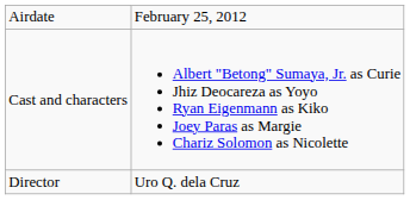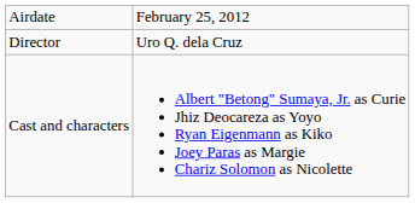rows swapped: Director <-> Cast and characters
